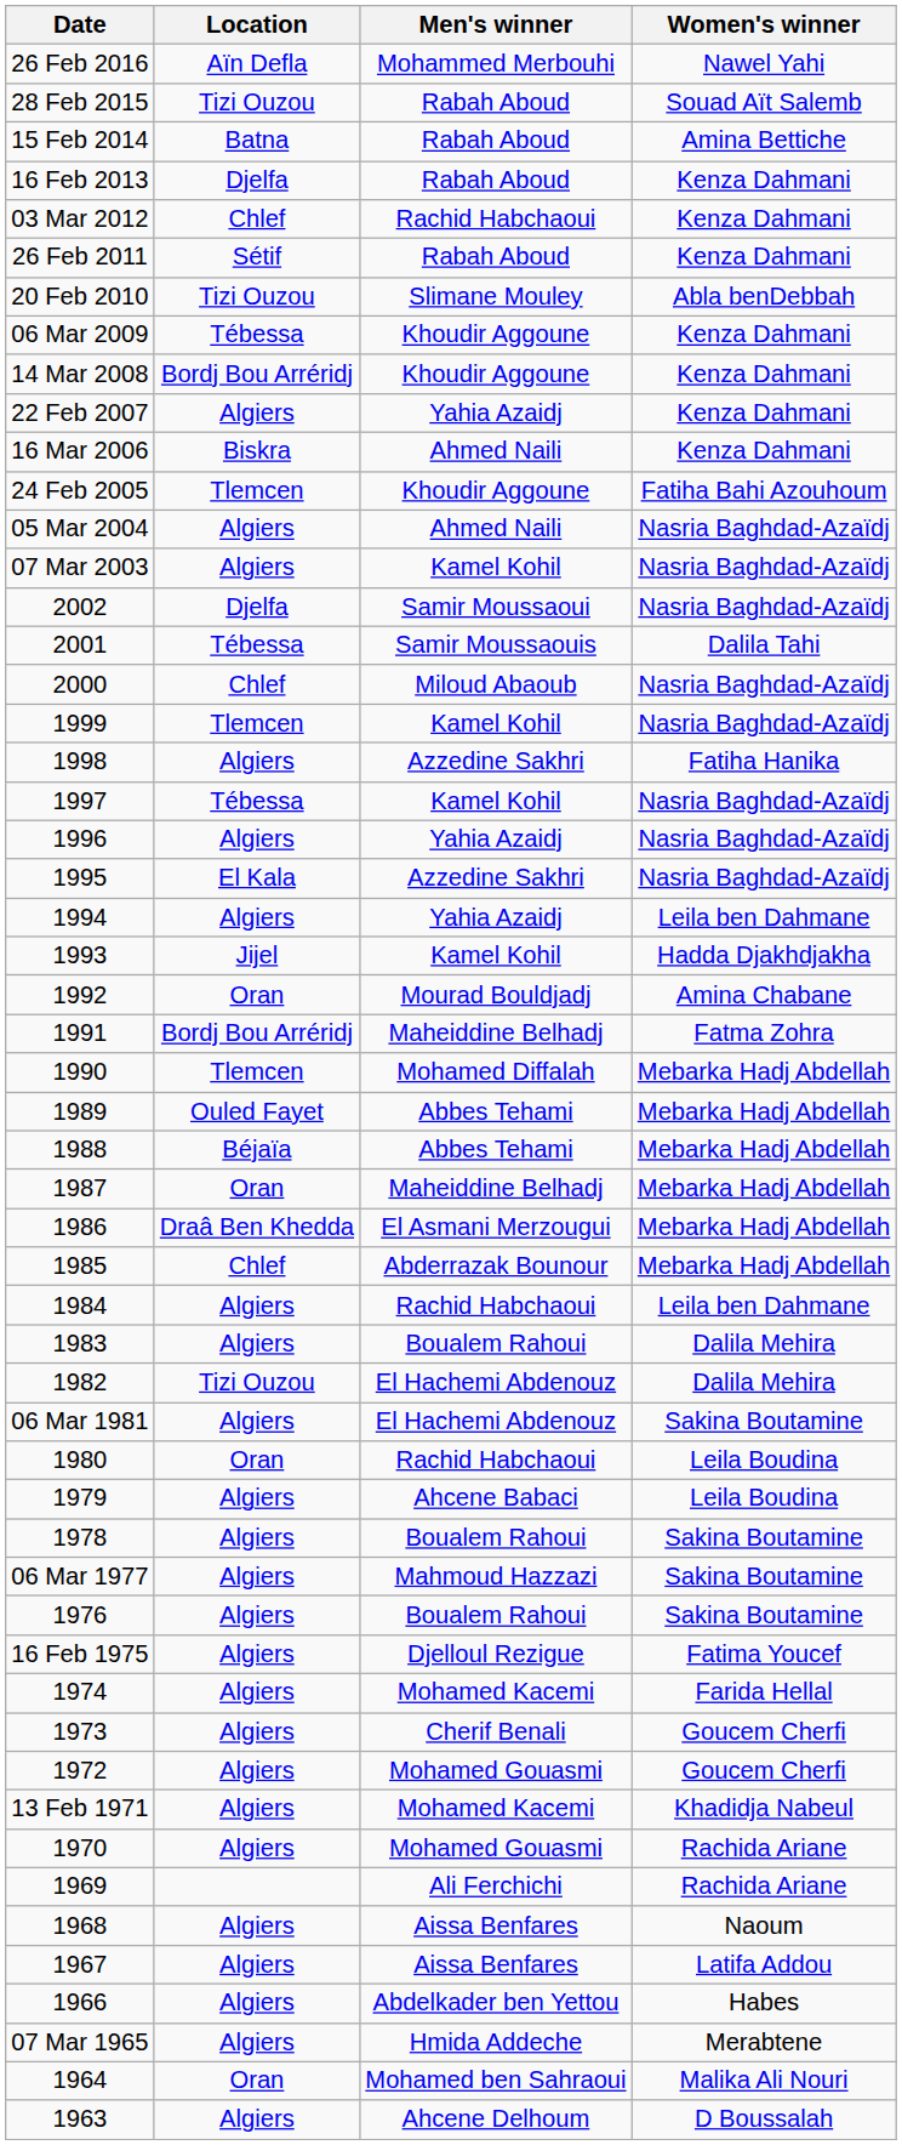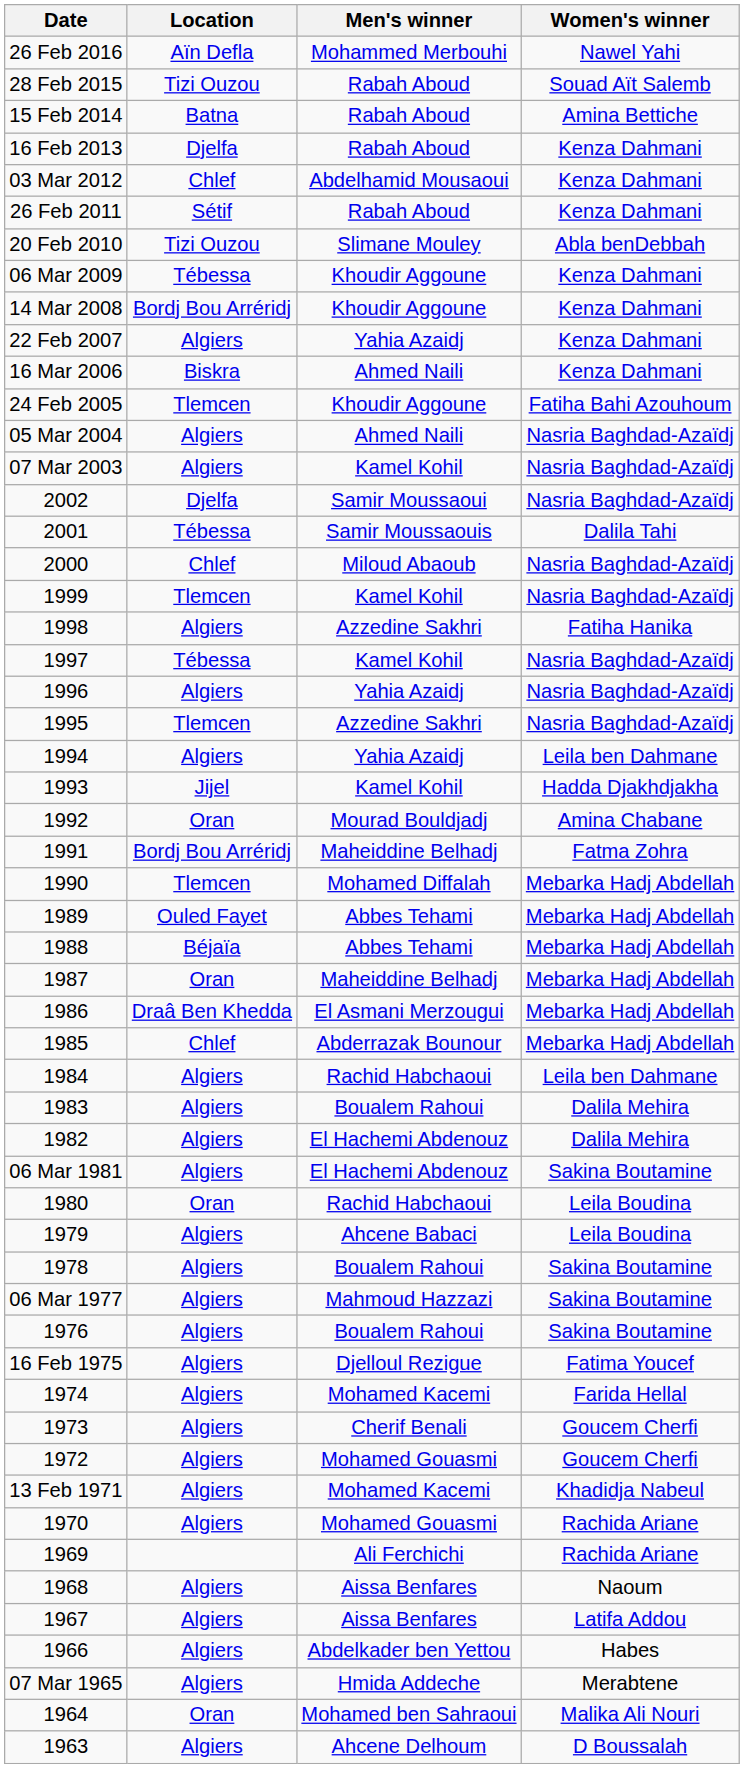03 Mar 2012 | Men's winner: Rachid Habchaoui -> Abdelhamid Mousaoui
1995 | Location: El Kala -> Tlemcen
1982 | Location: Tizi Ouzou -> Algiers
